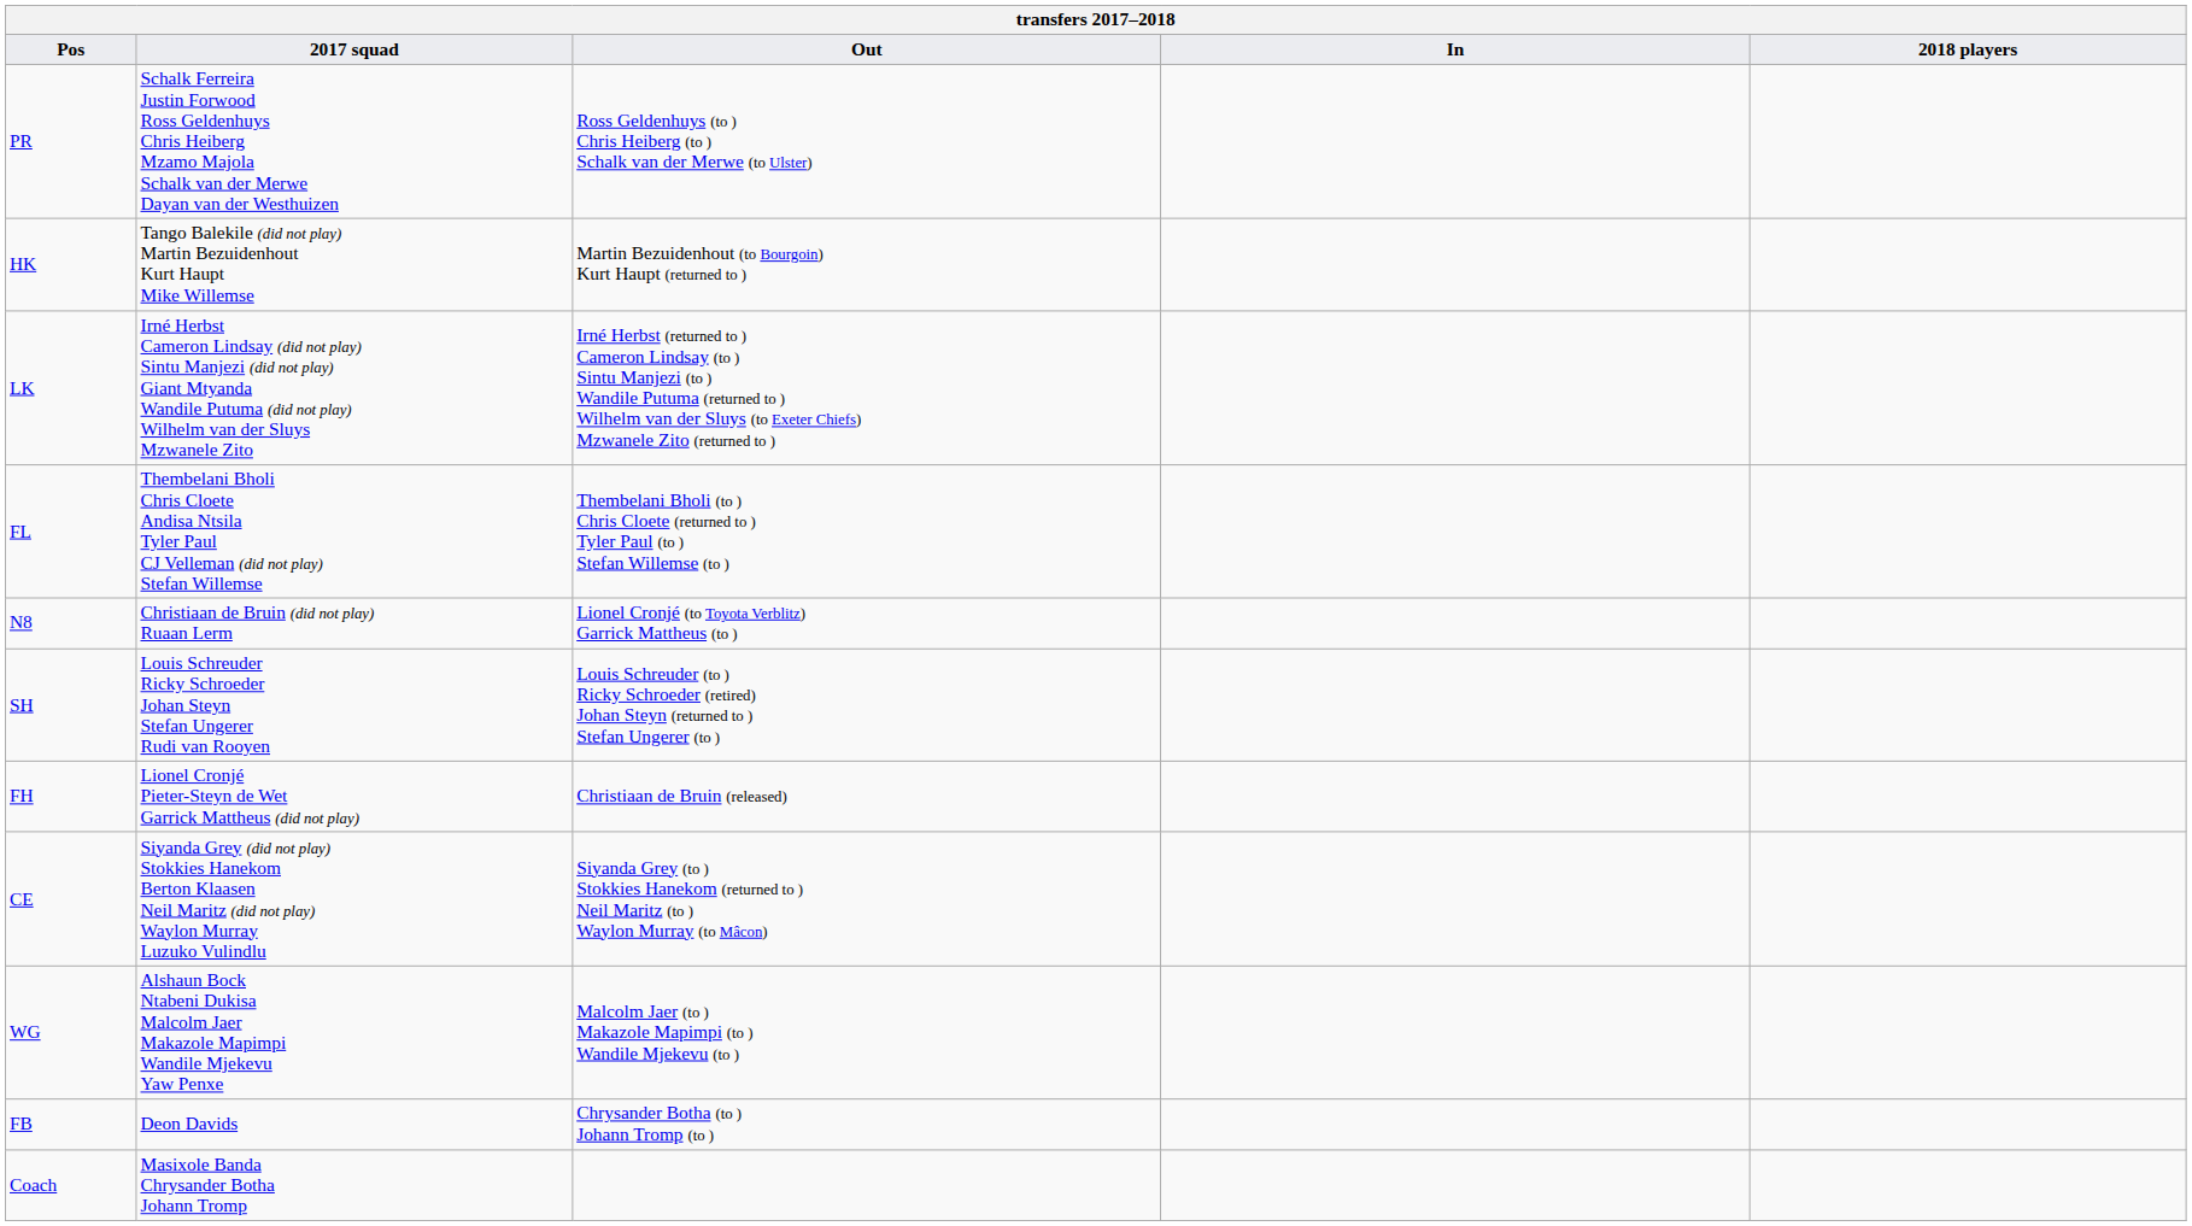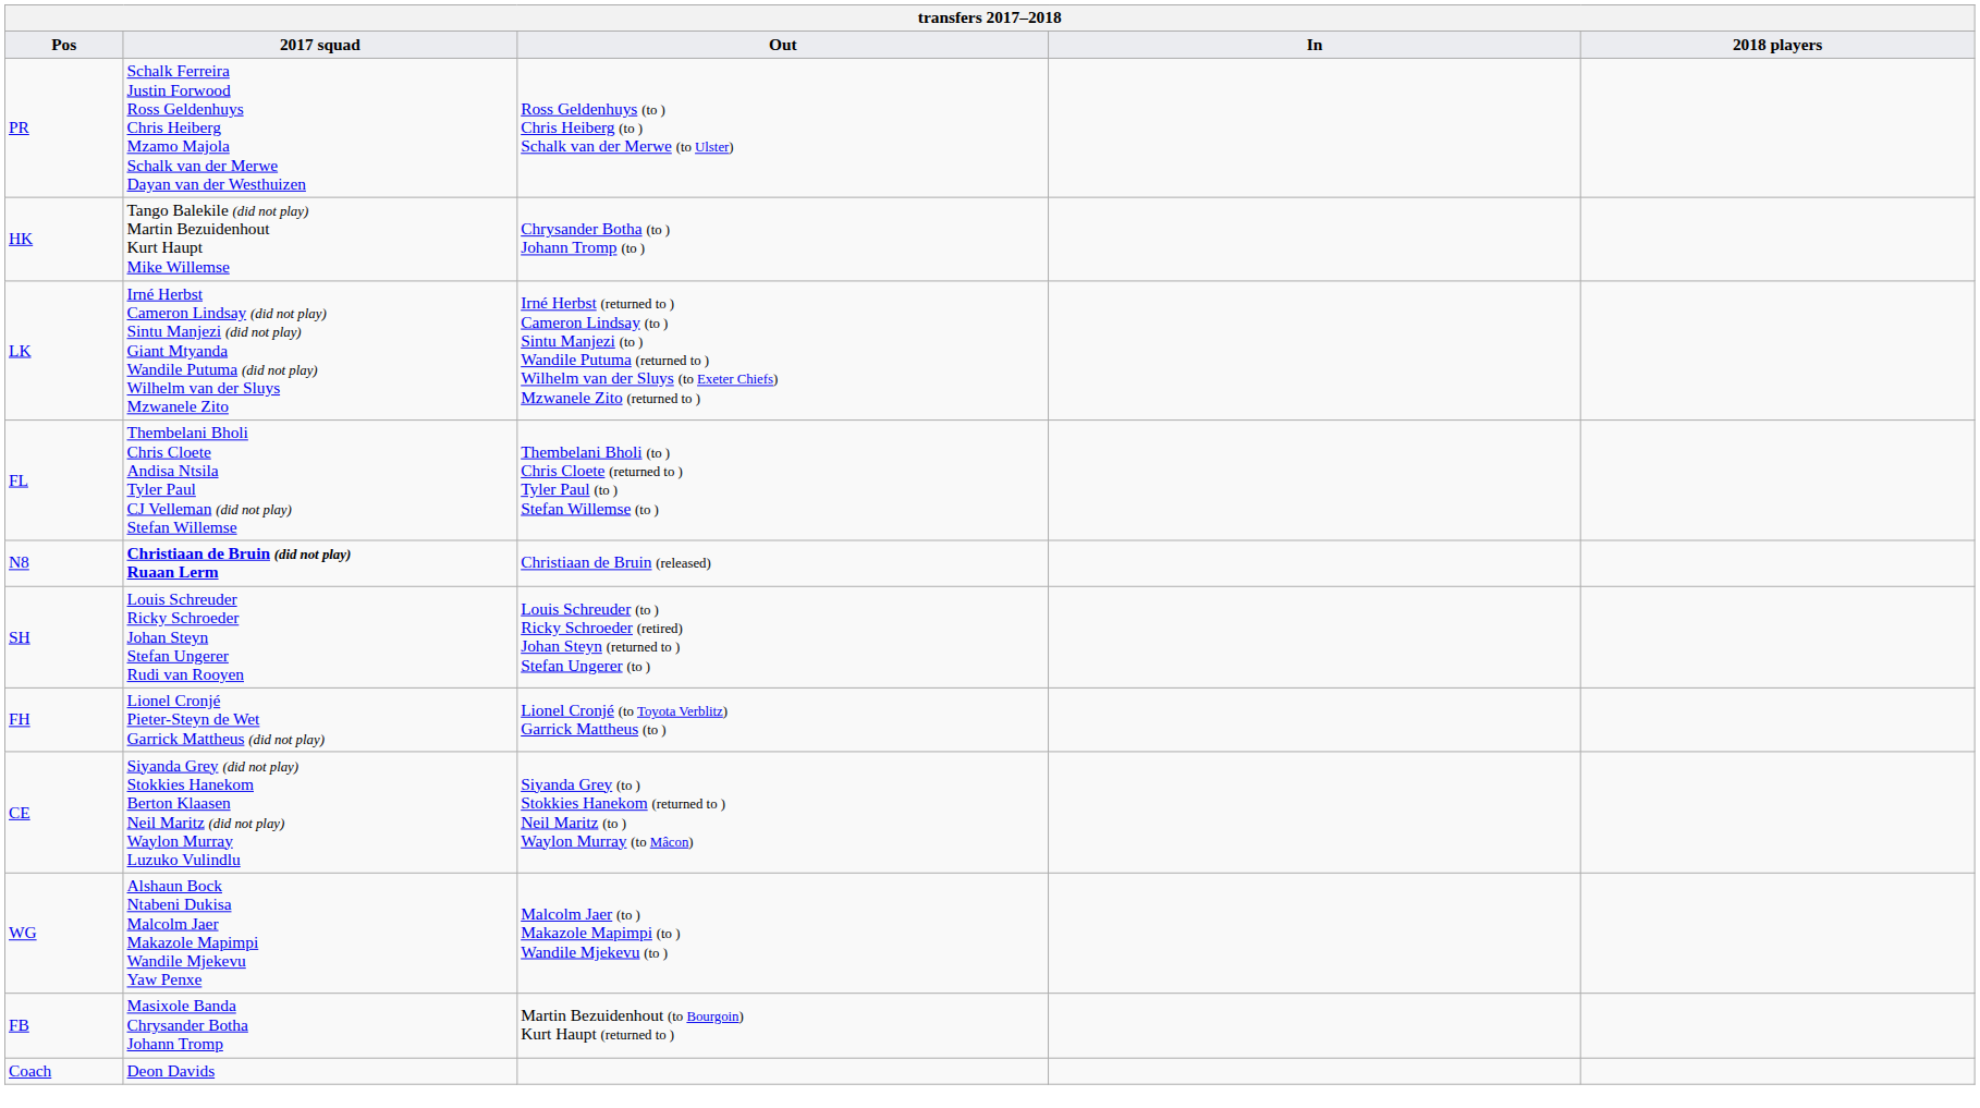HK | Out: Martin Bezuidenhout (to Bourgoin) Kurt Haupt (returned to ) -> Chrysander Botha (to ) Johann Tromp (to )
N8 | 2017 squad: normal -> bold
N8 | Out: Lionel Cronjé (to Toyota Verblitz) Garrick Mattheus (to ) -> Christiaan de Bruin (released)
FH | Out: Christiaan de Bruin (released) -> Lionel Cronjé (to Toyota Verblitz) Garrick Mattheus (to )
FB | 2017 squad: Deon Davids -> Masixole Banda Chrysander Botha Johann Tromp
FB | Out: Chrysander Botha (to ) Johann Tromp (to ) -> Martin Bezuidenhout (to Bourgoin) Kurt Haupt (returned to )
Coach | 2017 squad: Masixole Banda Chrysander Botha Johann Tromp -> Deon Davids
